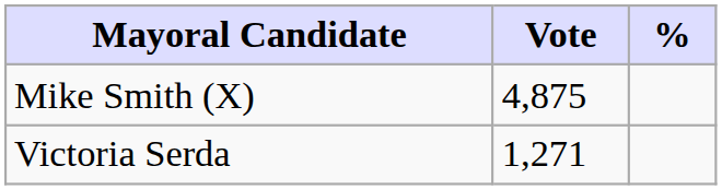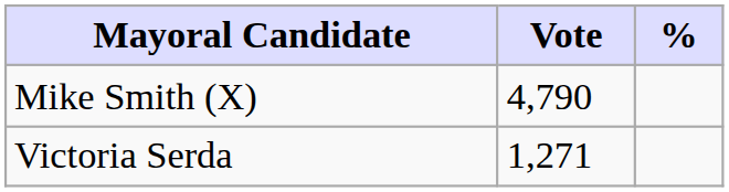Mike Smith (X) | Vote: 4,875 -> 4,790
